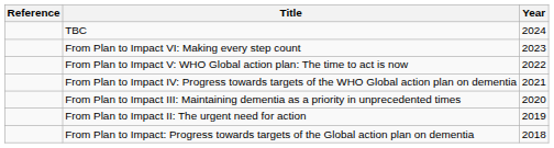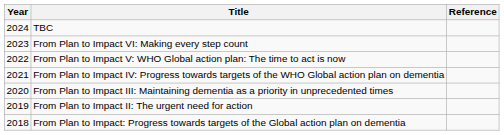columns swapped: Year <-> Reference
